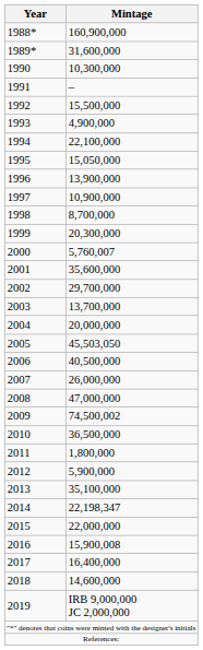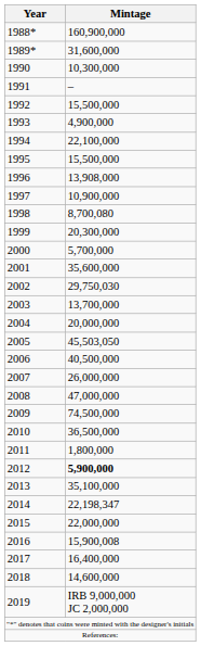1995 | Mintage: 15,050,000 -> 15,500,000
1996 | Mintage: 13,900,000 -> 13,908,000
1998 | Mintage: 8,700,000 -> 8,700,080
2000 | Mintage: 5,760,007 -> 5,700,000
2002 | Mintage: 29,700,000 -> 29,750,030
2009 | Mintage: 74,500,002 -> 74,500,000
2012 | Mintage: normal -> bold
